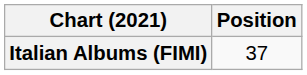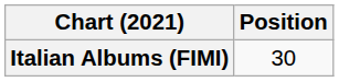Italian Albums (FIMI) | Position: 37 -> 30
